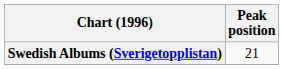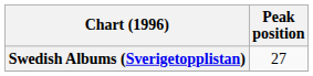Swedish Albums (Sverigetopplistan) | Peak position: 21 -> 27
